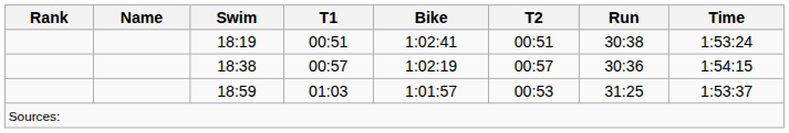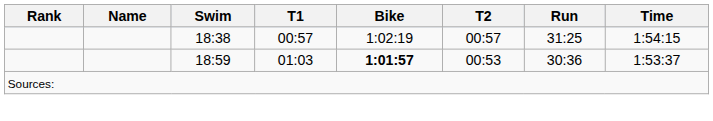- row: 18:19 | 00:51 | 1:02:41 | 00:51 | 30:38 | 1:53:24
18:38 | Run: 30:36 -> 31:25
18:59 | Bike: normal -> bold
18:59 | Run: 31:25 -> 30:36
